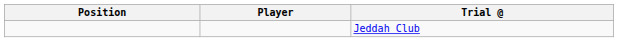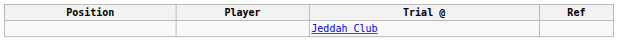+ column: Ref
